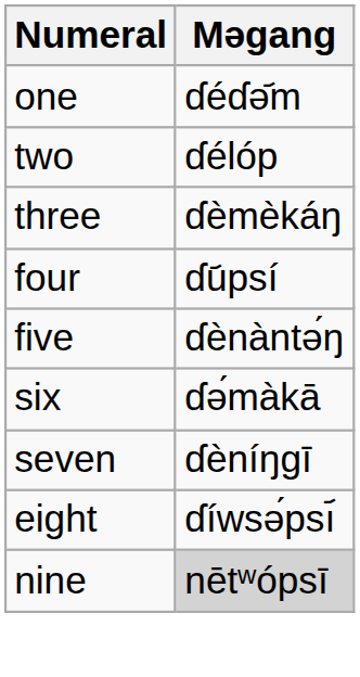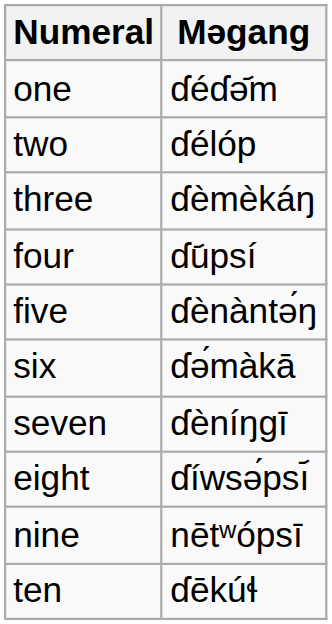nine | Mәgang: lightgrey background -> no background
+ row: ten | ɗēkúɬ
